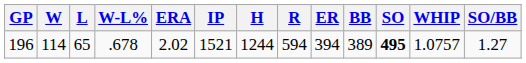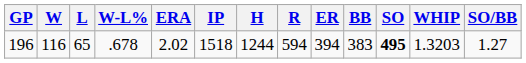196 | W: 114 -> 116
196 | IP: 1521 -> 1518
196 | BB: 389 -> 383
196 | WHIP: 1.0757 -> 1.3203
